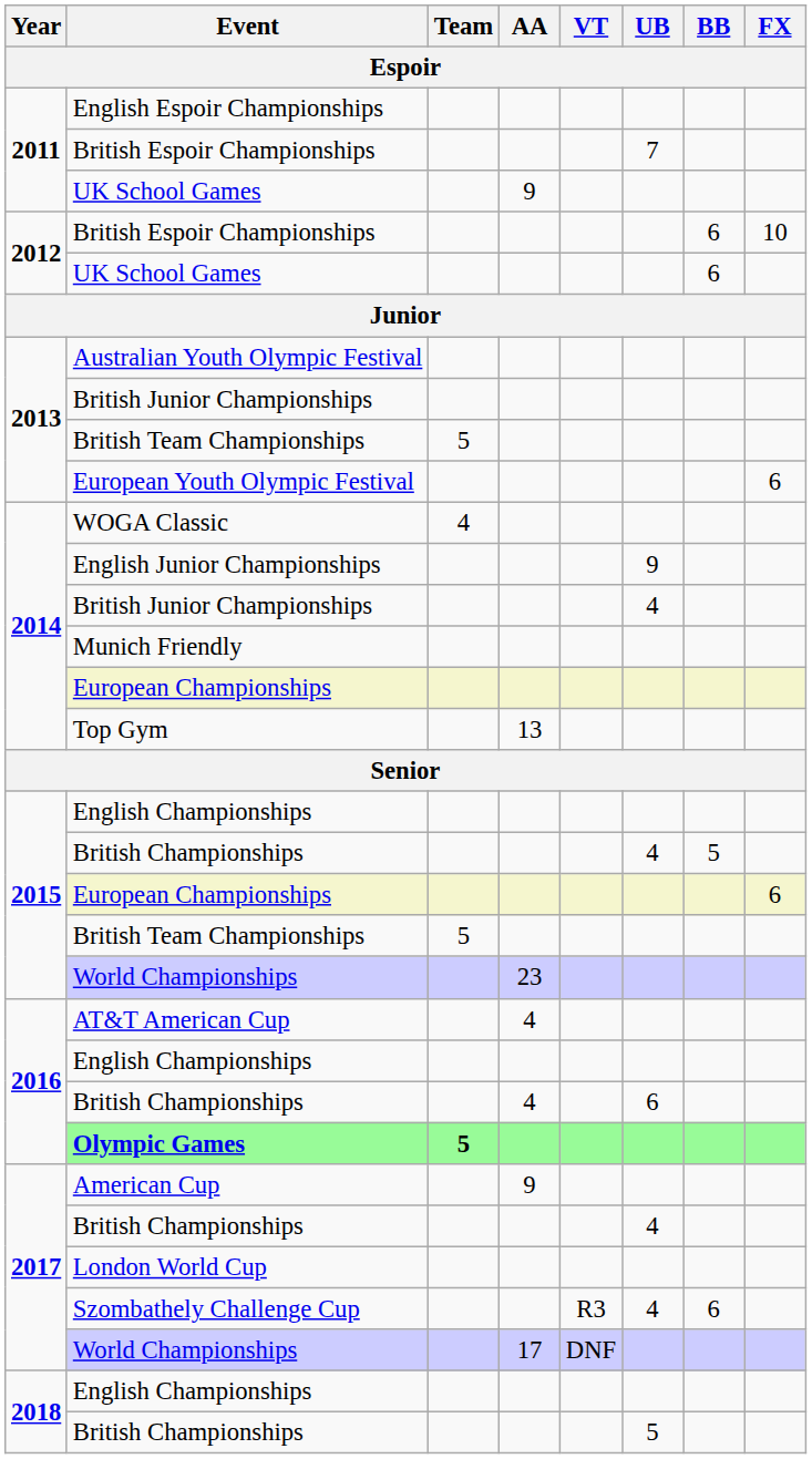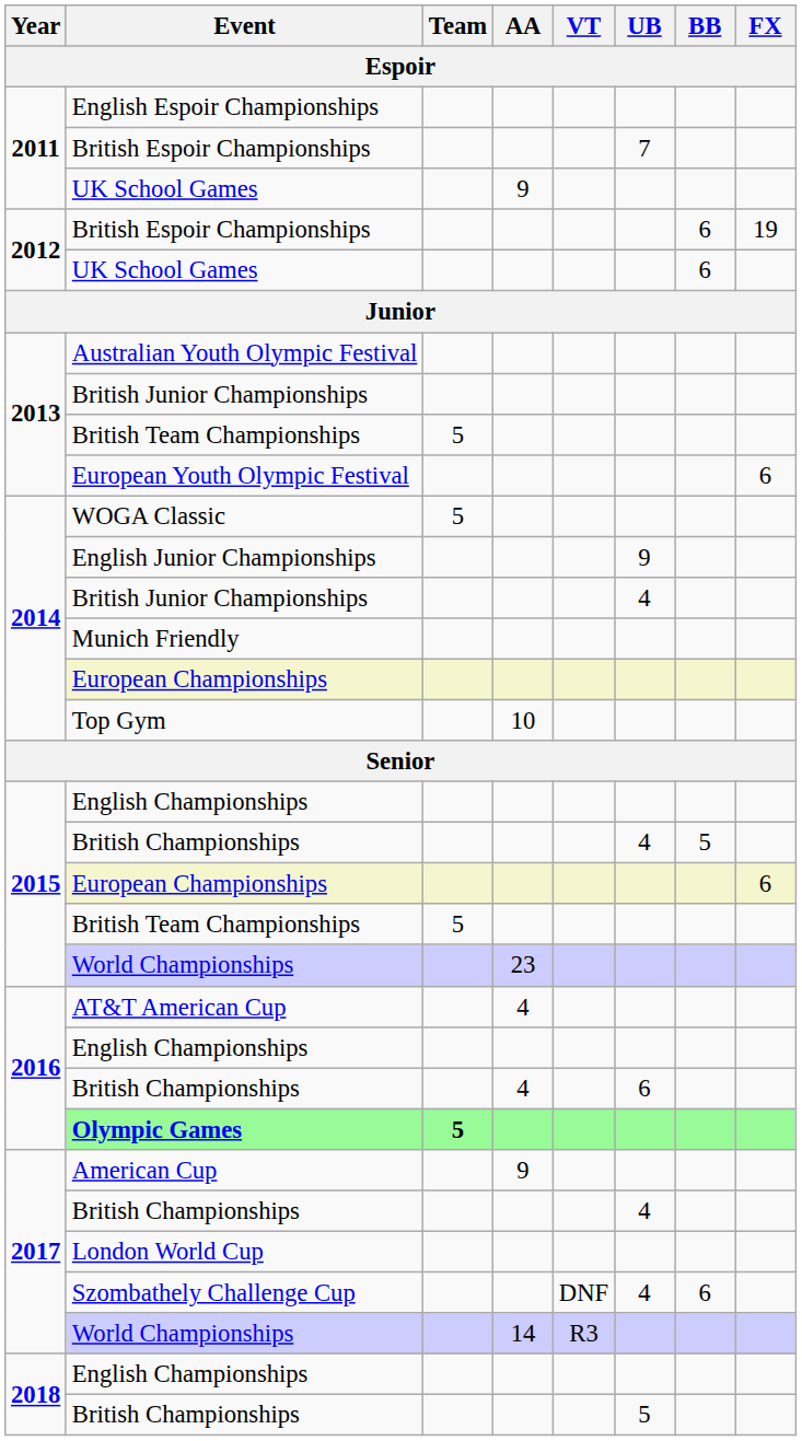2012 / British Espoir Championships | FX: 10 -> 19
WOGA Classic | Team: 4 -> 5
Top Gym | AA: 13 -> 10
Szombathely Challenge Cup | VT: R3 -> DNF
2017 / World Championships | AA: 17 -> 14
2017 / World Championships | VT: DNF -> R3
